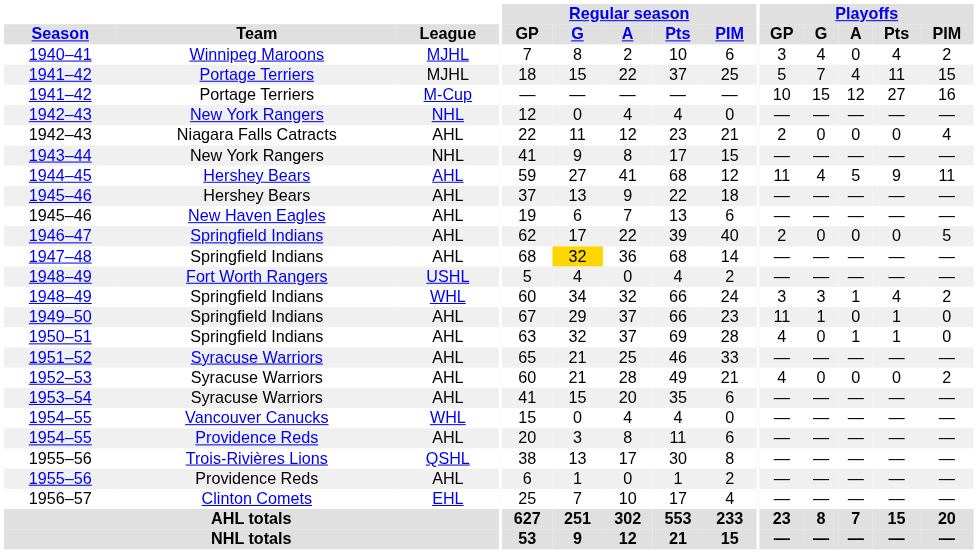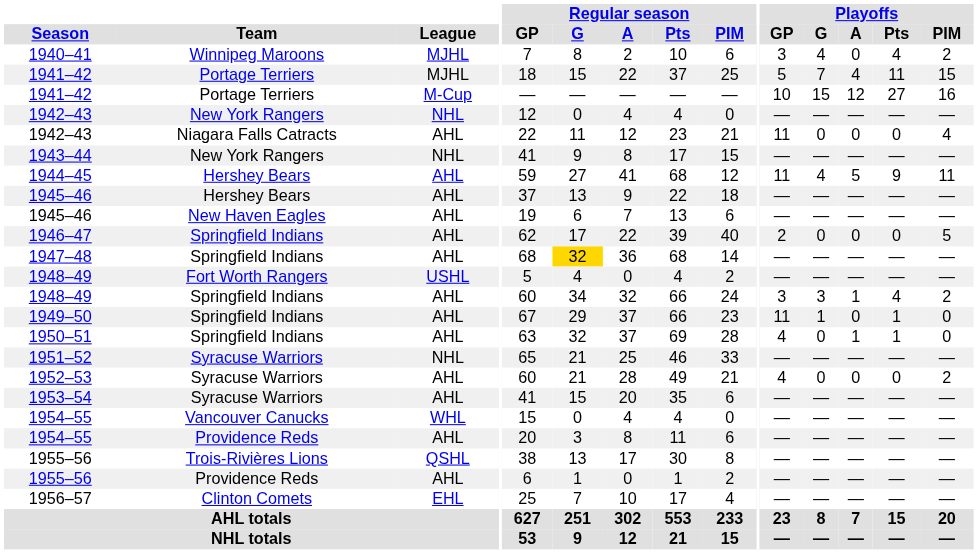1942–43 / Niagara Falls Catracts | Playoffs / GP: 2 -> 11
1948–49 / Springfield Indians | League: WHL -> AHL
1951–52 | League: AHL -> NHL
